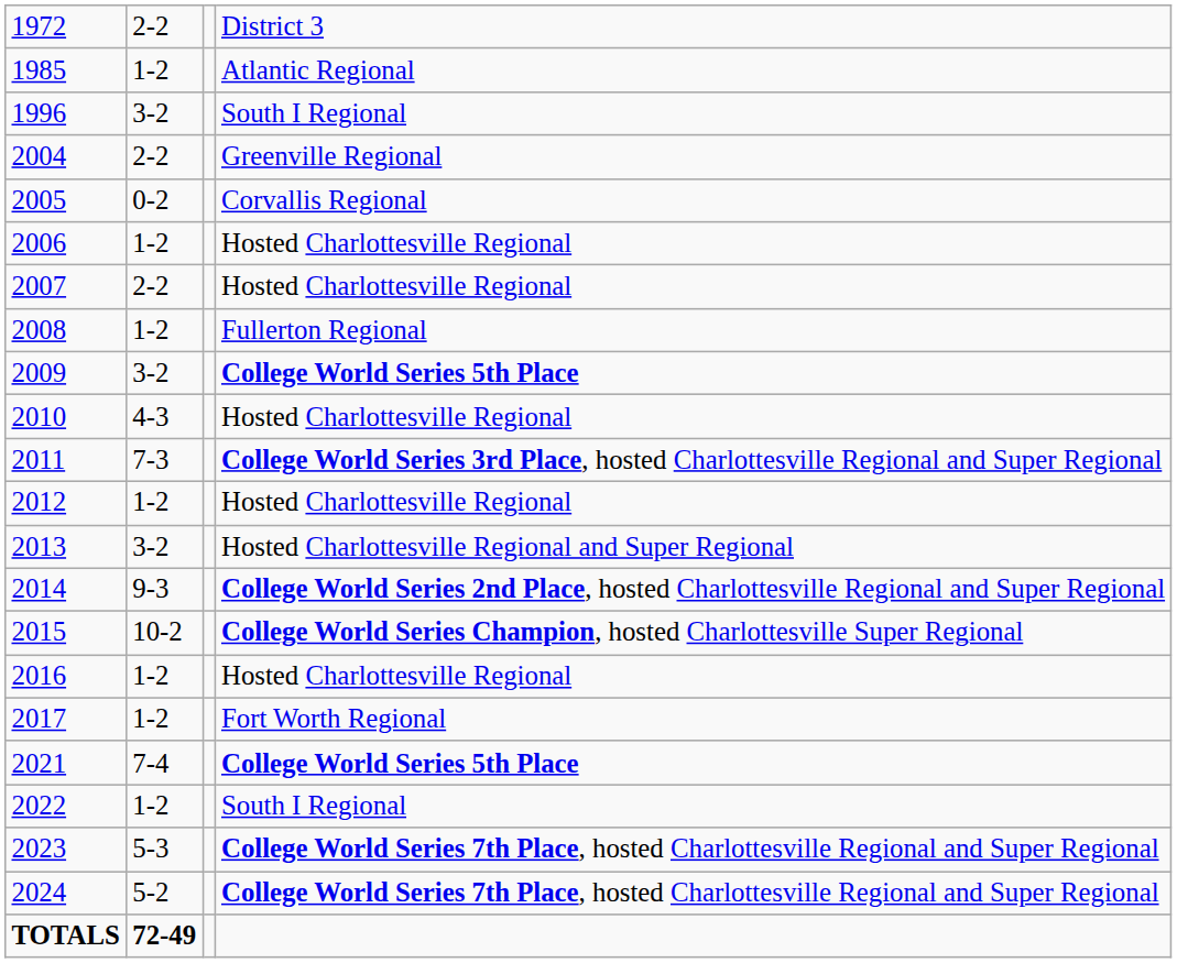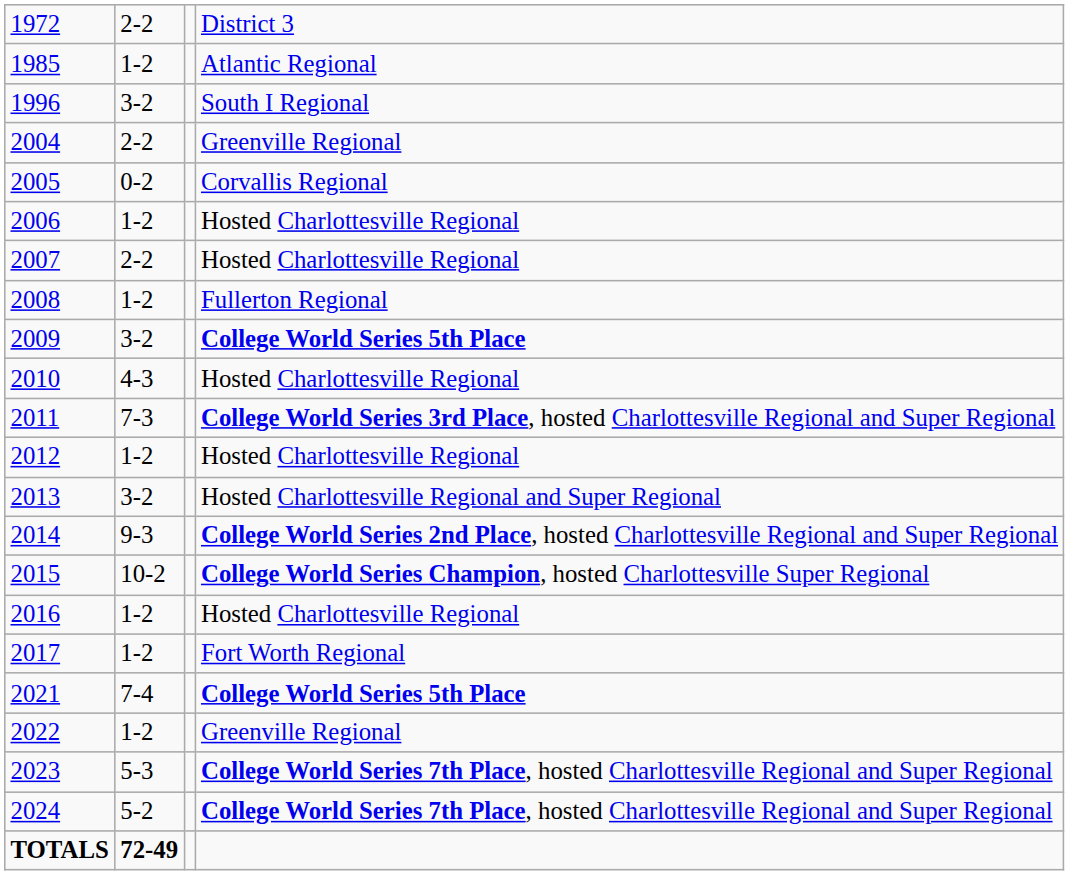2022 | column 4: South I Regional -> Greenville Regional
